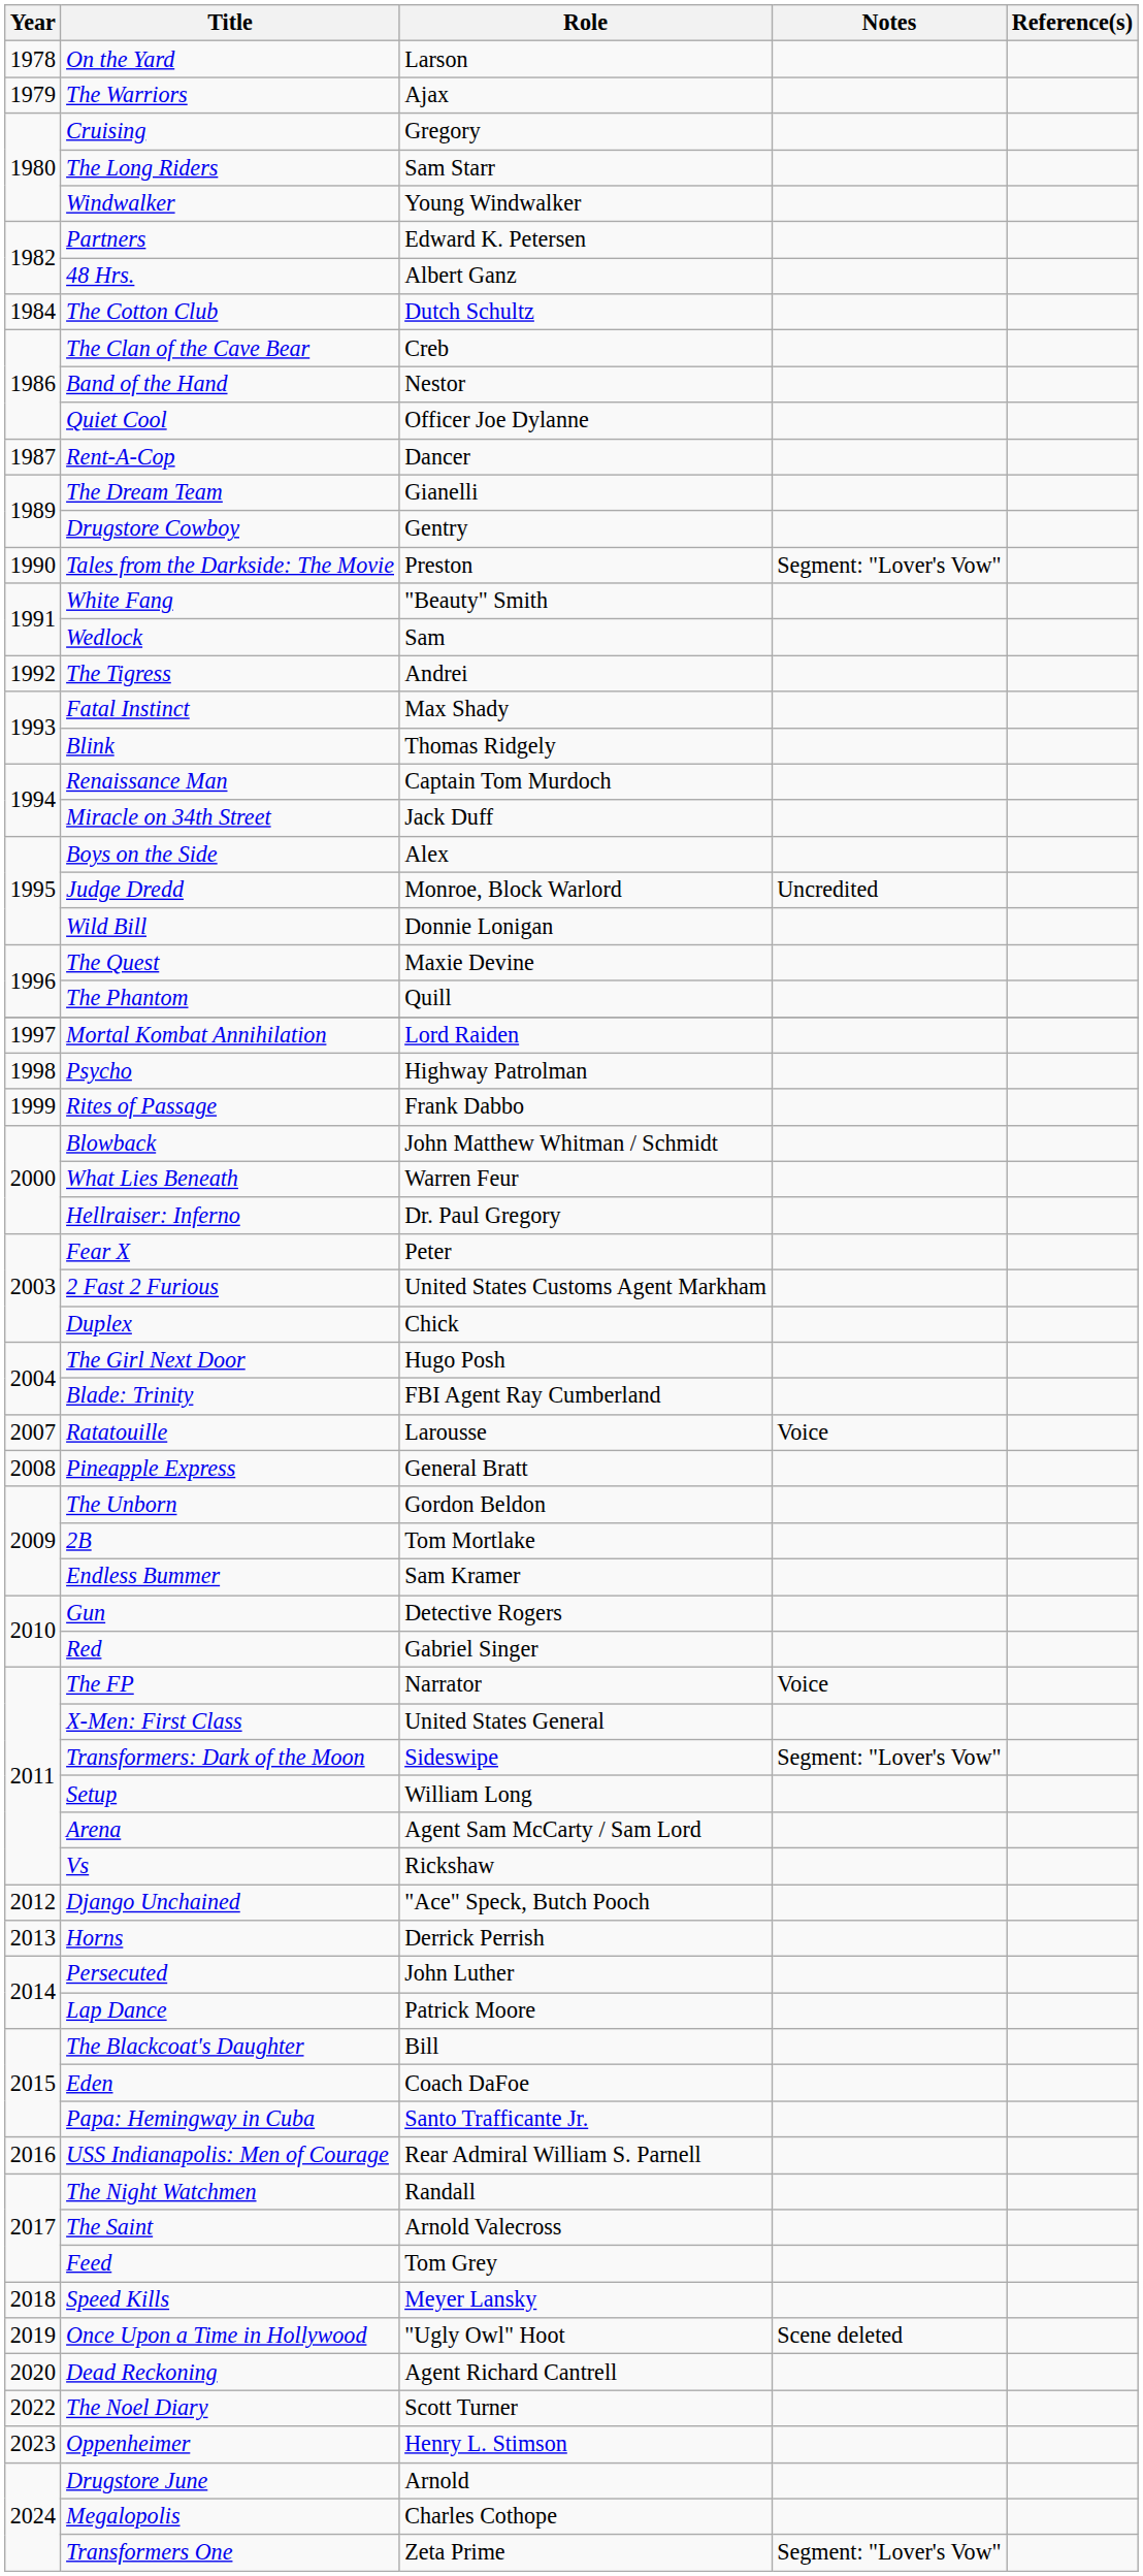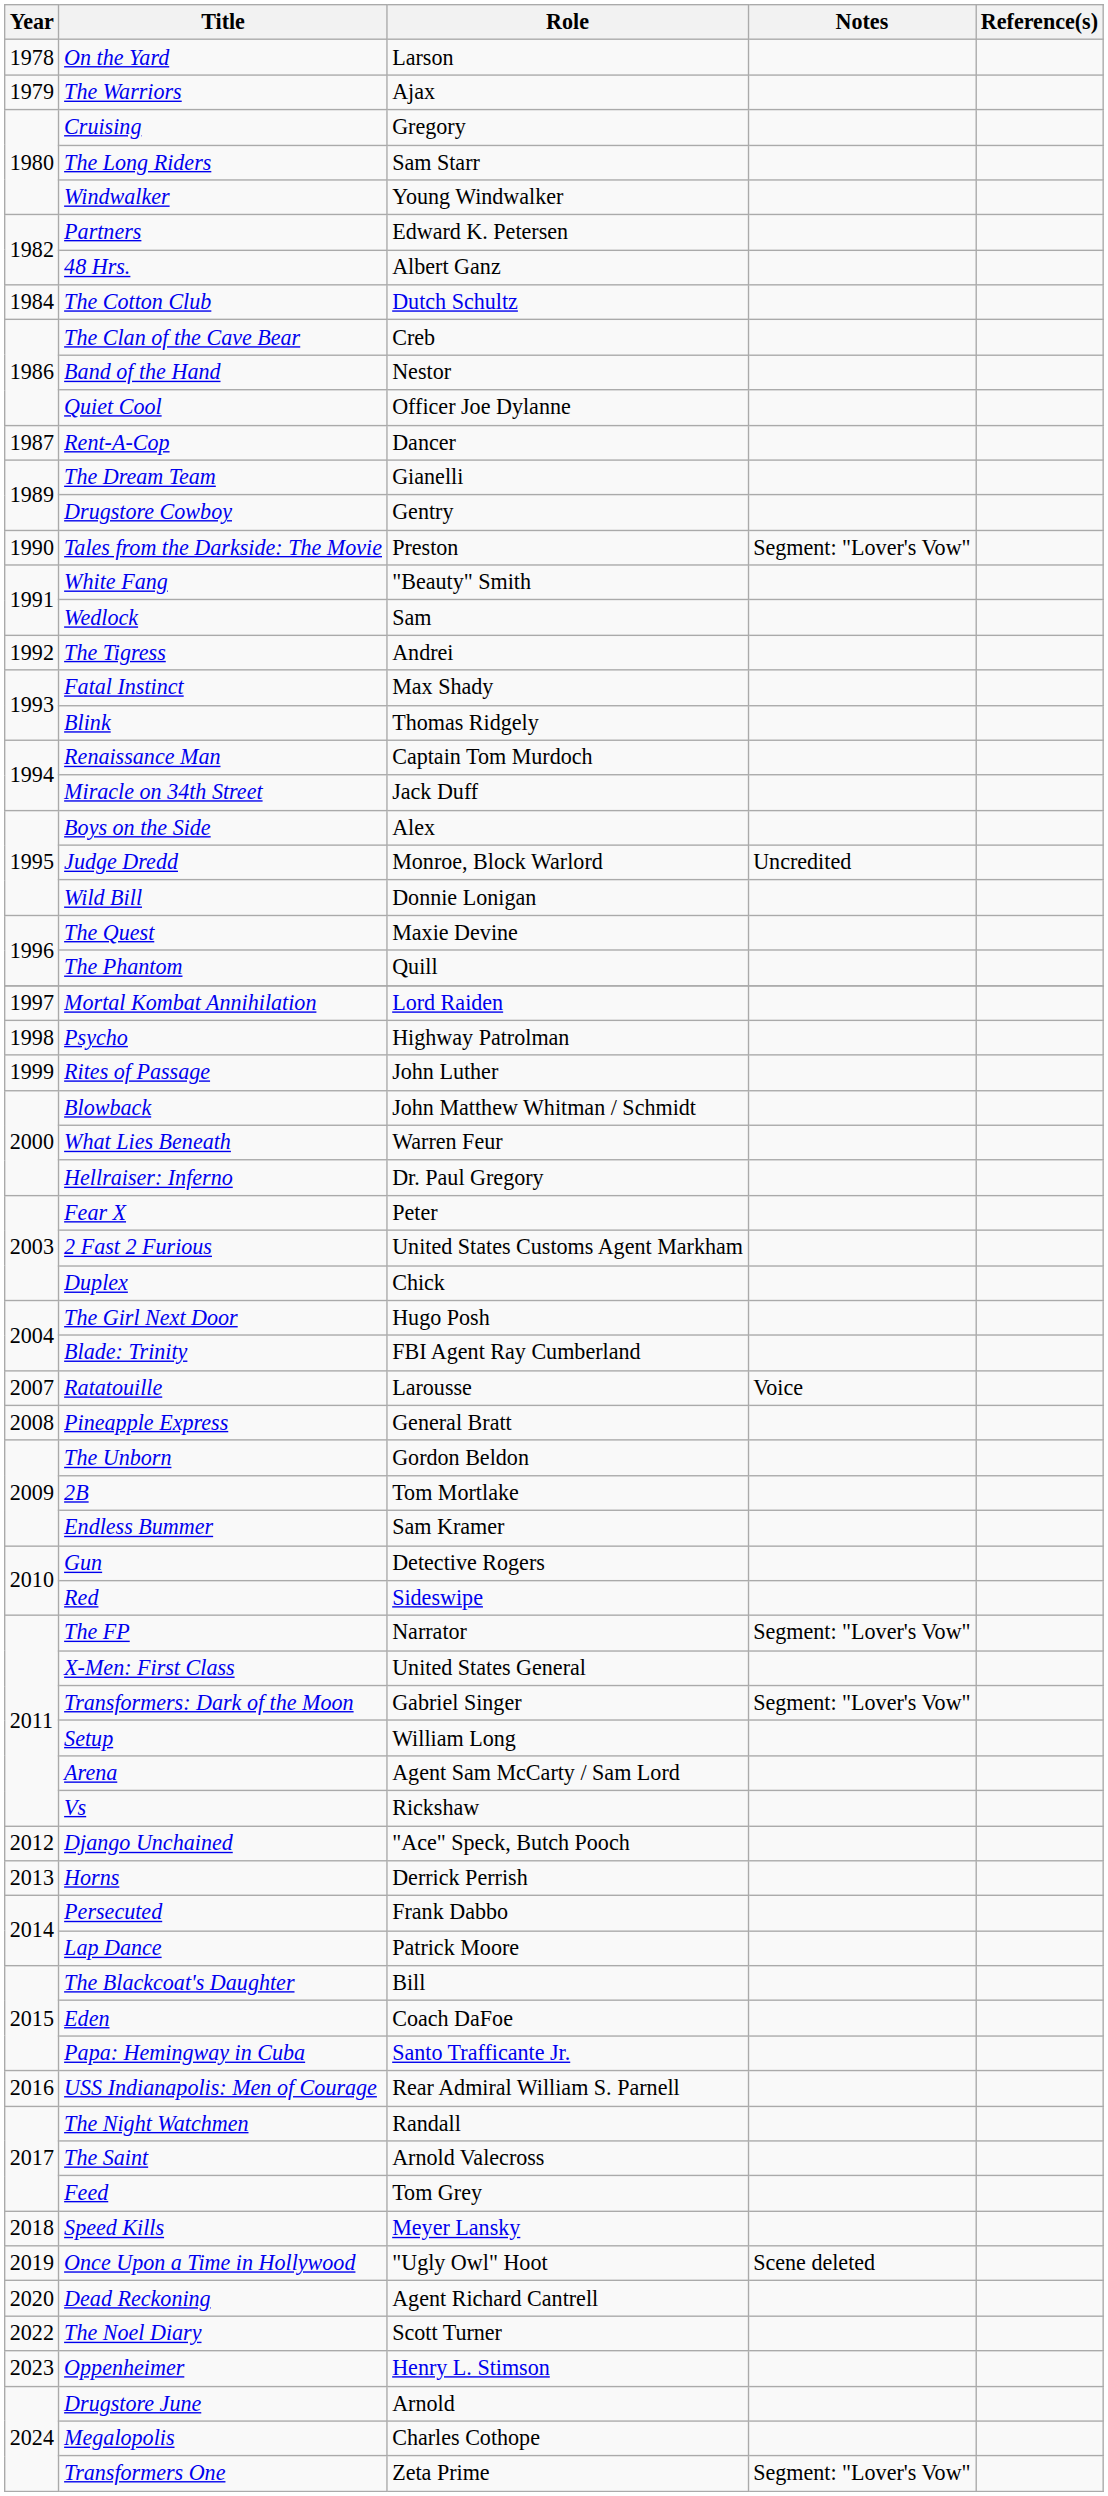Rites of Passage | Role: Frank Dabbo -> John Luther
Red | Role: Gabriel Singer -> Sideswipe
The FP | Notes: Voice -> Segment: "Lover's Vow"
Transformers: Dark of the Moon | Role: Sideswipe -> Gabriel Singer
Persecuted | Role: John Luther -> Frank Dabbo
